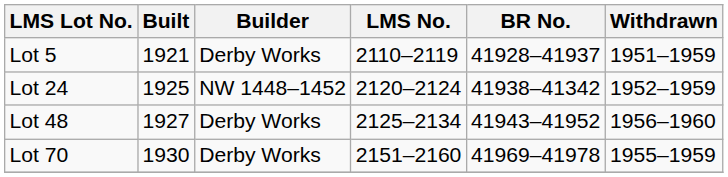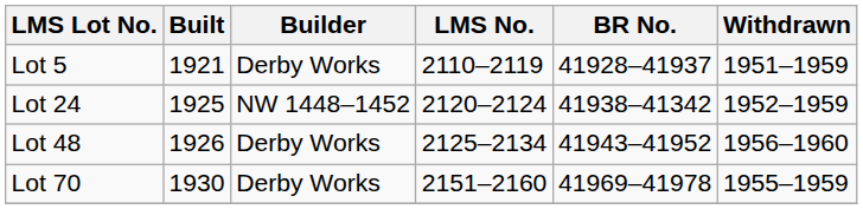Lot 48 | Built: 1927 -> 1926
